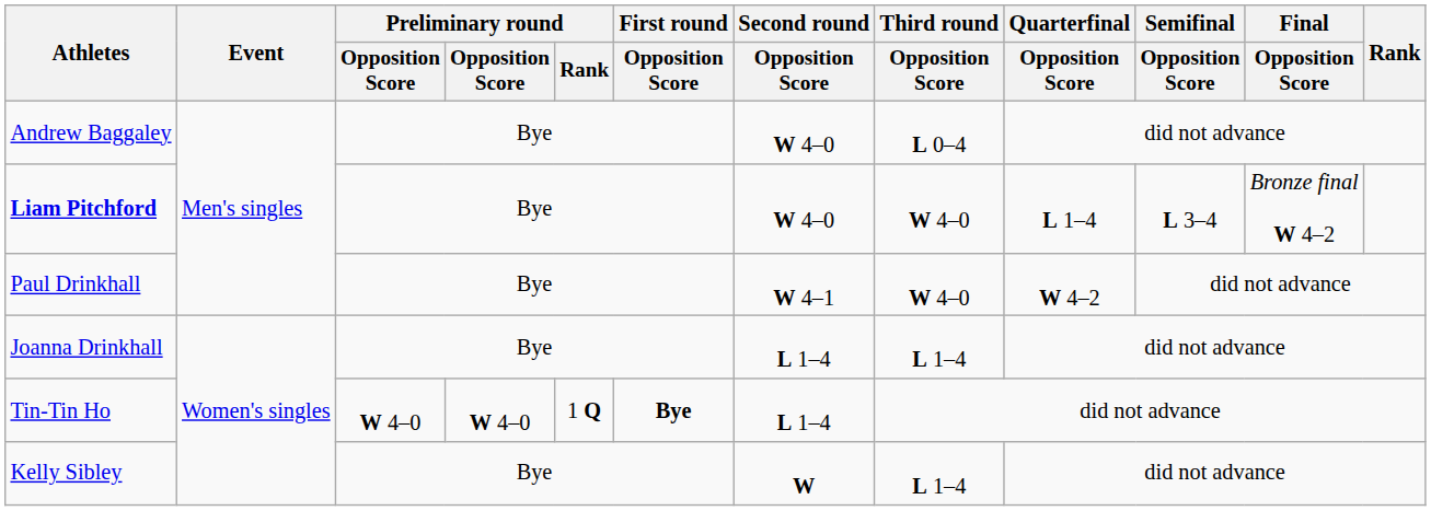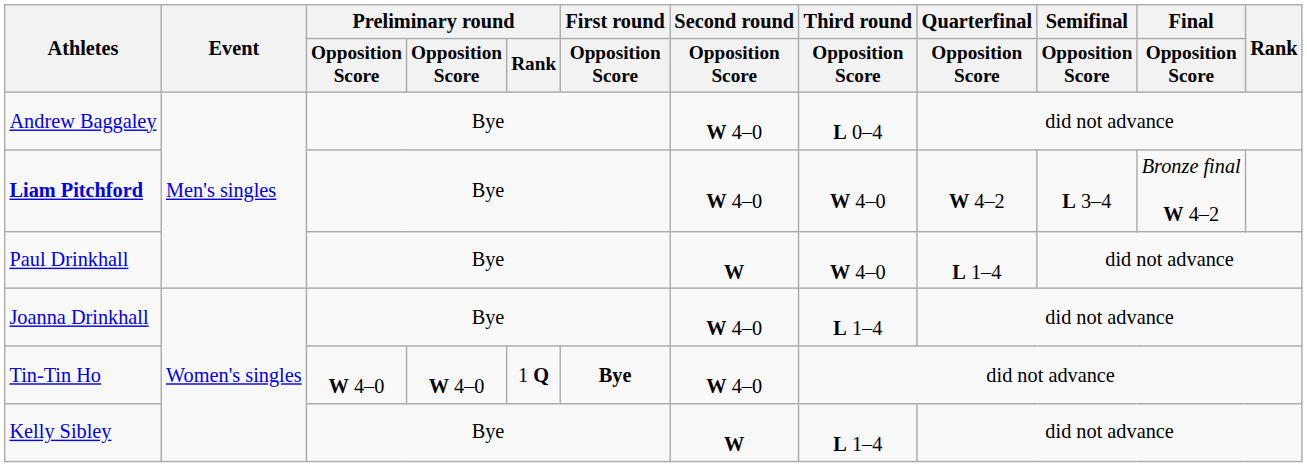Liam Pitchford | Quarterfinal / Opposition Score: L 1–4 -> W 4–2
Paul Drinkhall | Second round / Opposition Score: W 4–1 -> W
Paul Drinkhall | Quarterfinal / Opposition Score: W 4–2 -> L 1–4
Joanna Drinkhall | Second round / Opposition Score: L 1–4 -> W 4–0
Tin-Tin Ho | Second round / Opposition Score: L 1–4 -> W 4–0
